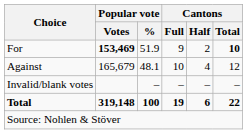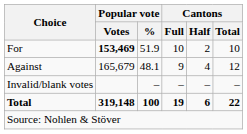For | Cantons / Full: 9 -> 10
For | Cantons / Total: bold -> normal
Against | Cantons / Full: 10 -> 9
